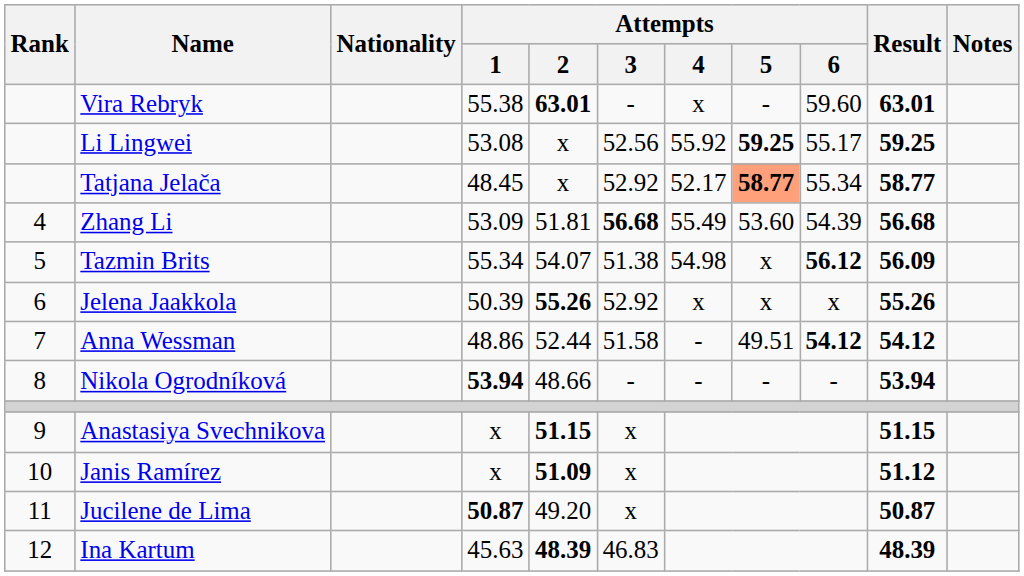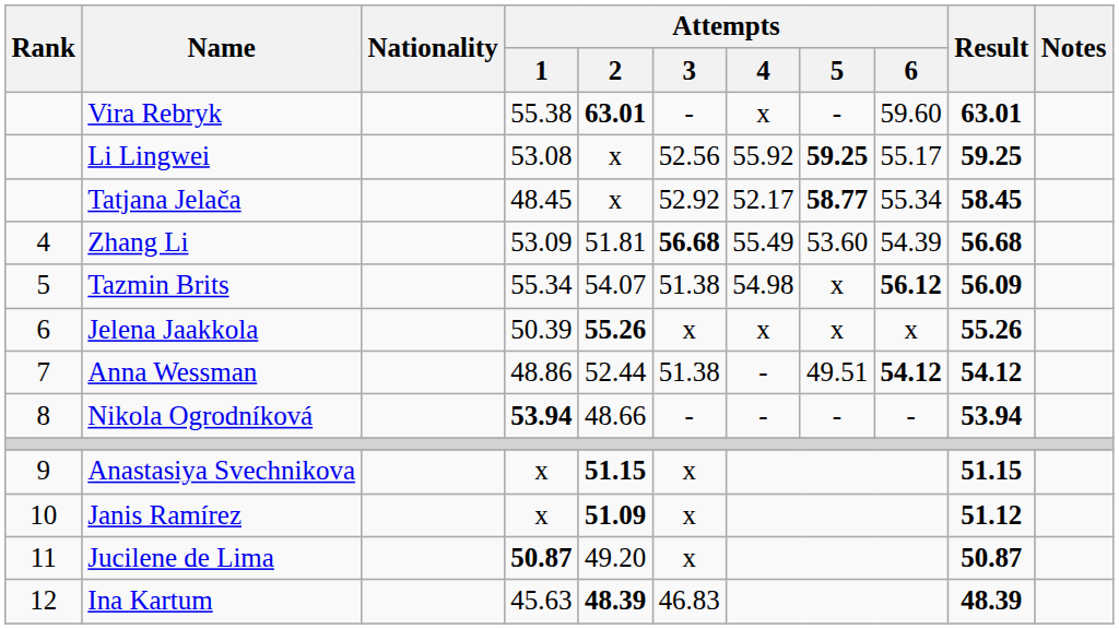Tatjana Jelača | Attempts / 5: lightsalmon background -> no background
Tatjana Jelača | Result: 58.77 -> 58.45
Jelena Jaakkola | Attempts / 3: 52.92 -> x
Anna Wessman | Attempts / 3: 51.58 -> 51.38
